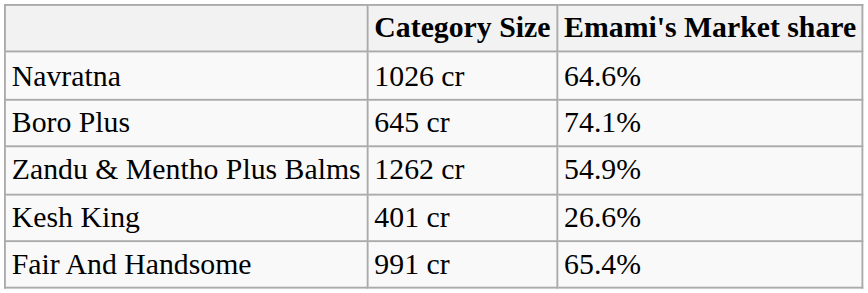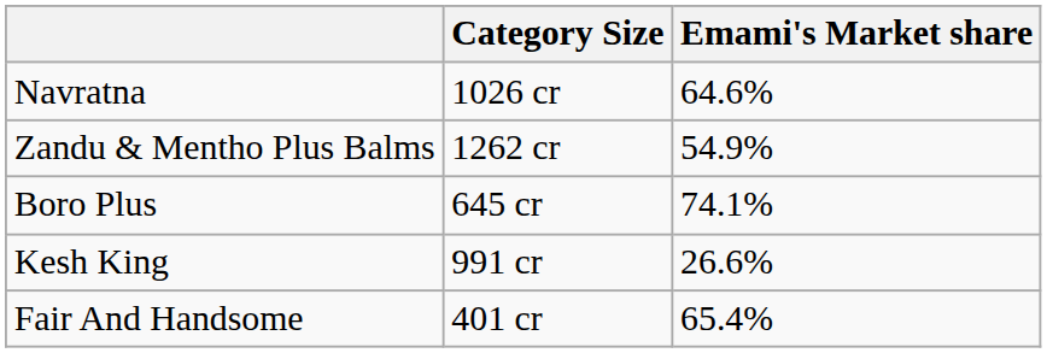rows swapped: Boro Plus <-> Zandu & Mentho Plus Balms
Kesh King | Category Size: 401 cr -> 991 cr
Fair And Handsome | Category Size: 991 cr -> 401 cr
